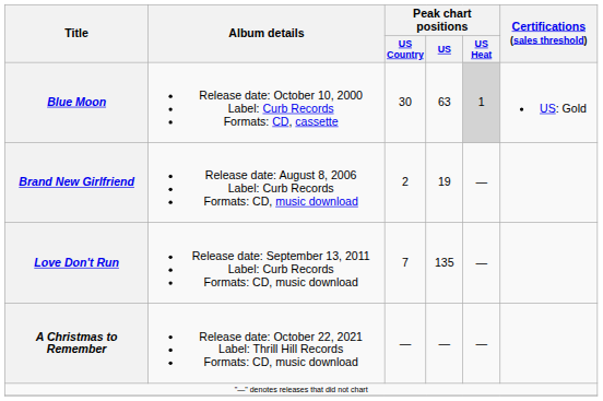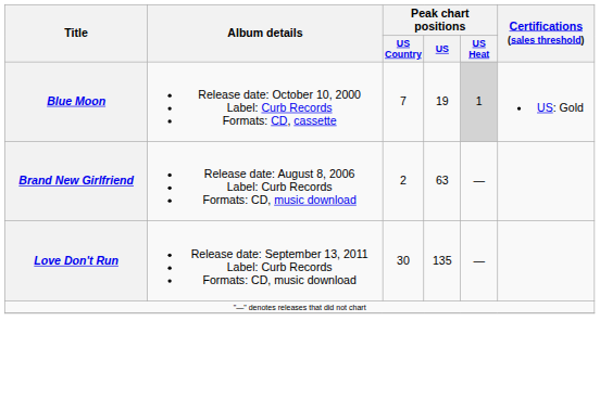Blue Moon | Peak chart positions / US Country: 30 -> 7
Blue Moon | Peak chart positions / US: 63 -> 19
Brand New Girlfriend | Peak chart positions / US: 19 -> 63
Love Don't Run | Peak chart positions / US Country: 7 -> 30
- row: A Christmas to Remember | Release date: October 22, 2021 Label: Thrill Hill Records Formats: CD, music download | — | — | —
